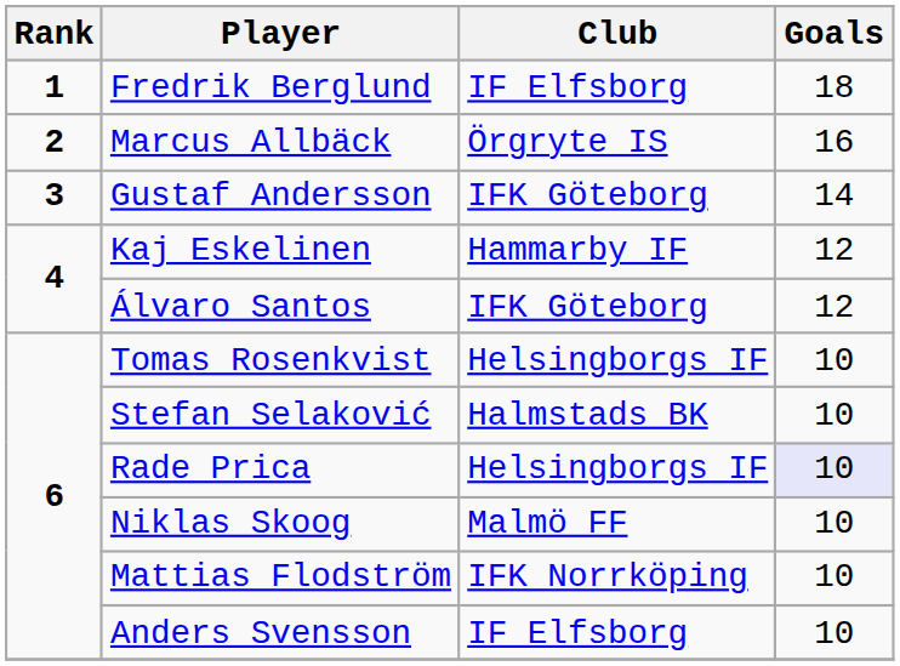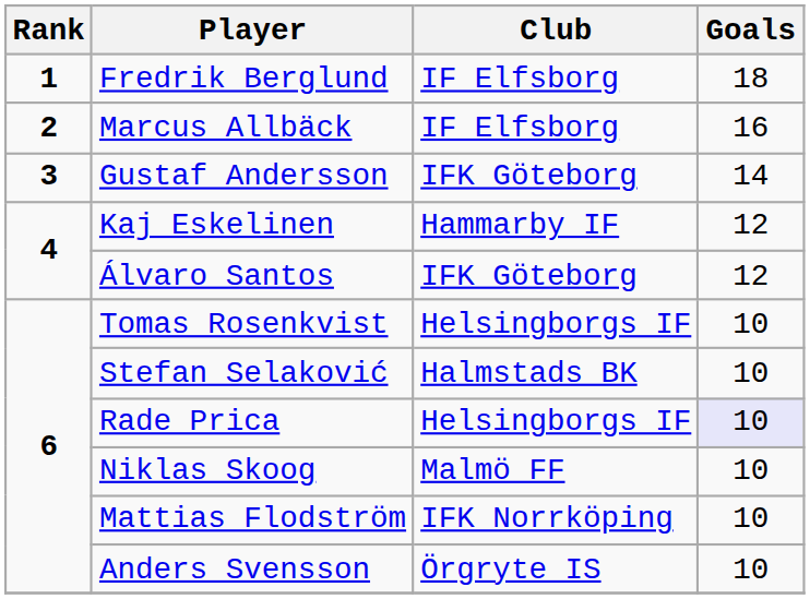Marcus Allbäck | Club: Örgryte IS -> IF Elfsborg
Anders Svensson | Club: IF Elfsborg -> Örgryte IS
